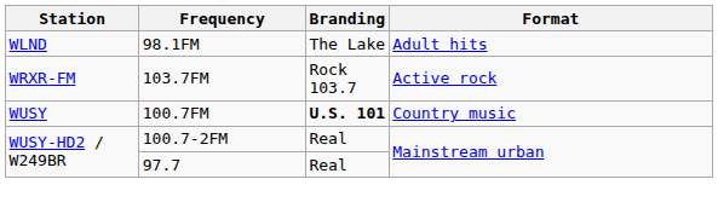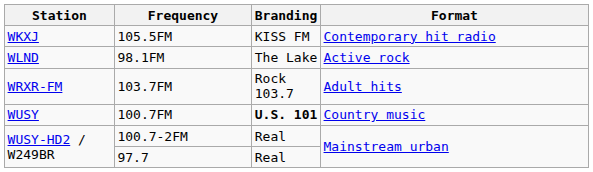+ row: WKXJ | 105.5FM | KISS FM | Contemporary hit radio
98.1FM | Format: Adult hits -> Active rock
103.7FM | Format: Active rock -> Adult hits
